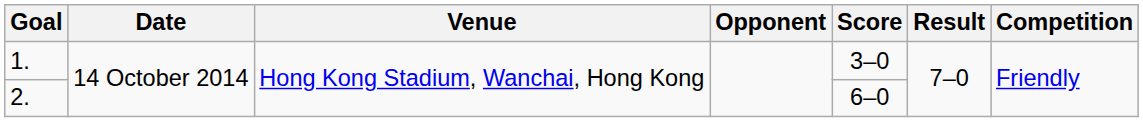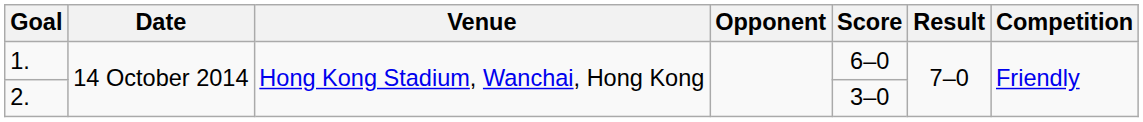1. | Score: 3–0 -> 6–0
2. | Score: 6–0 -> 3–0
